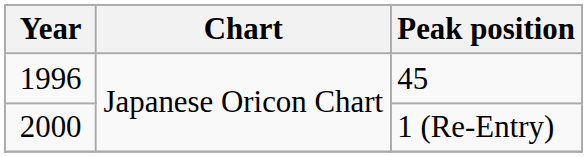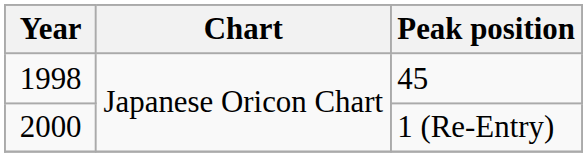45 | Year: 1996 -> 1998
